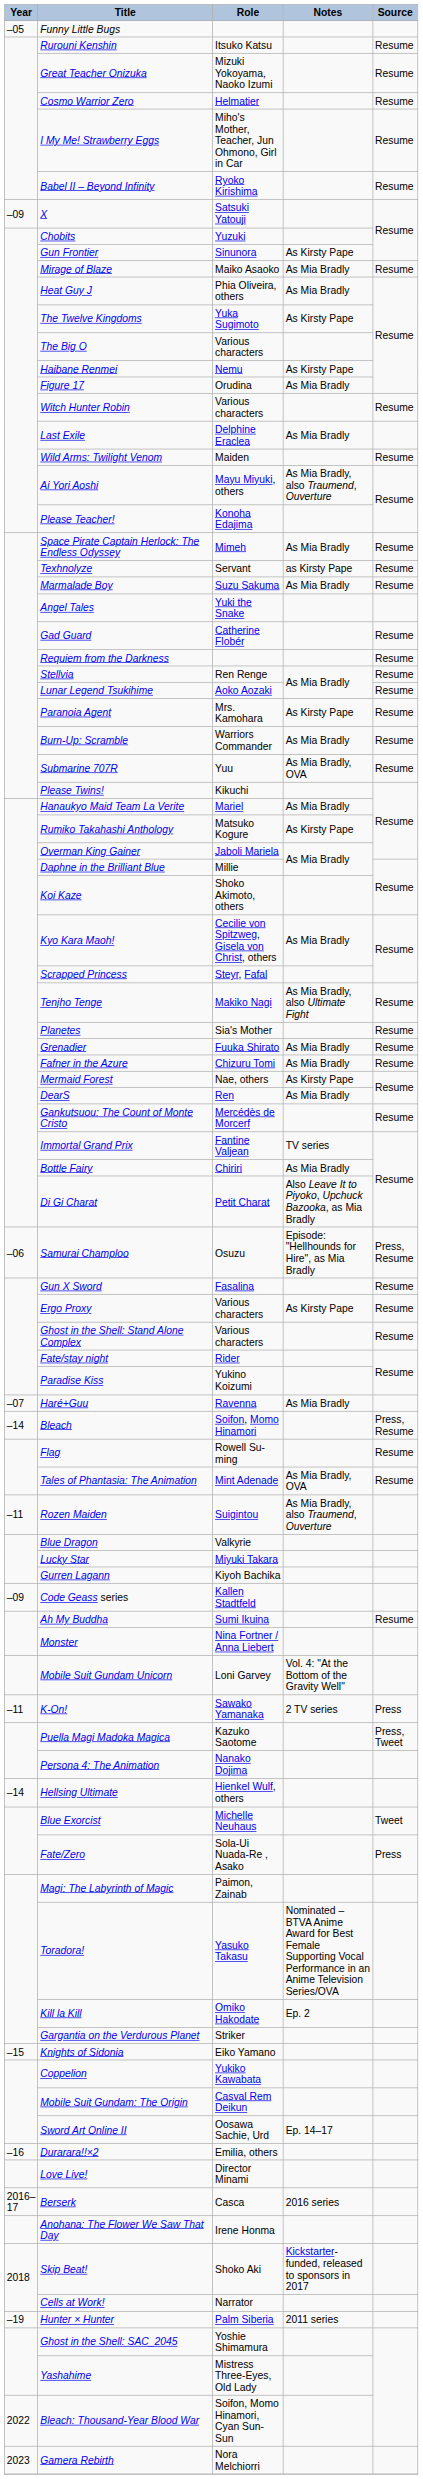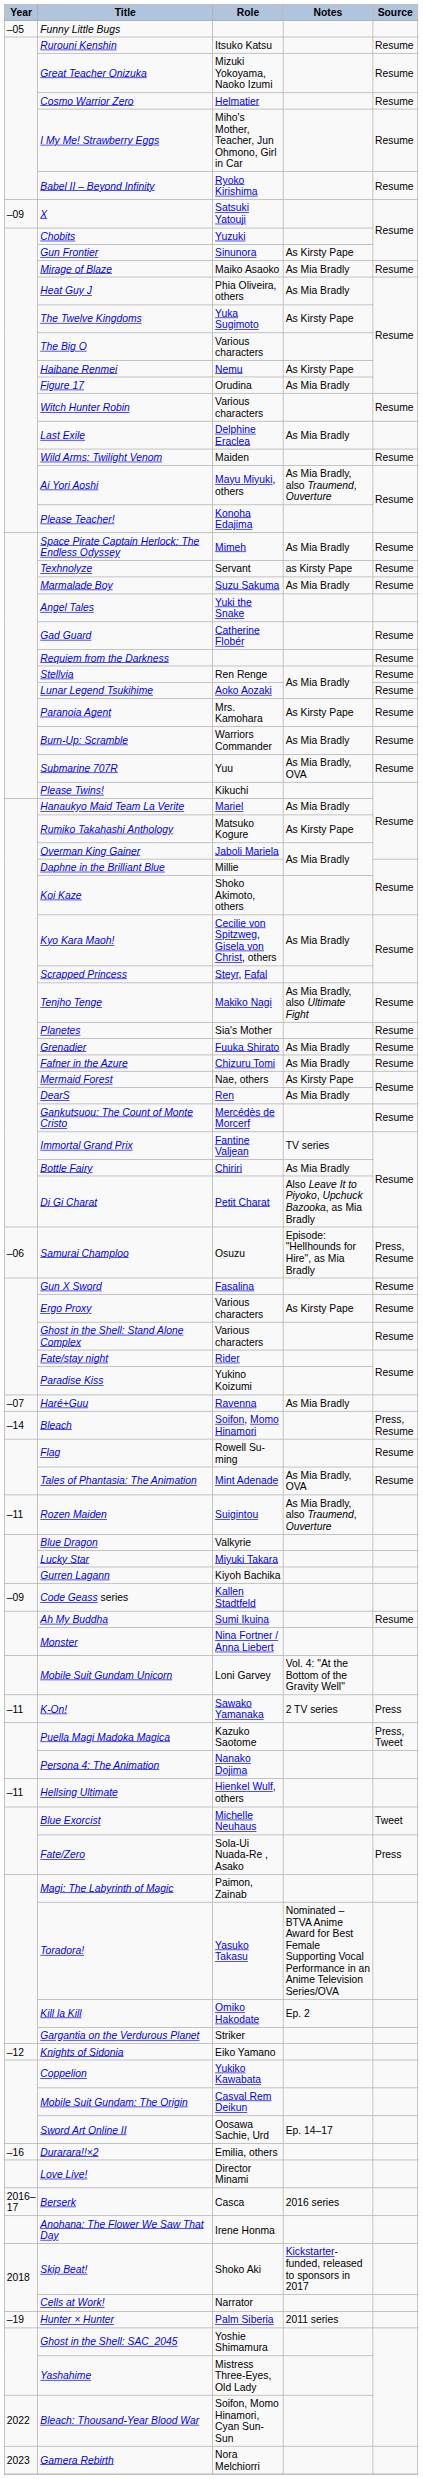Hellsing Ultimate | Year: –14 -> –11
Knights of Sidonia | Year: –15 -> –12
